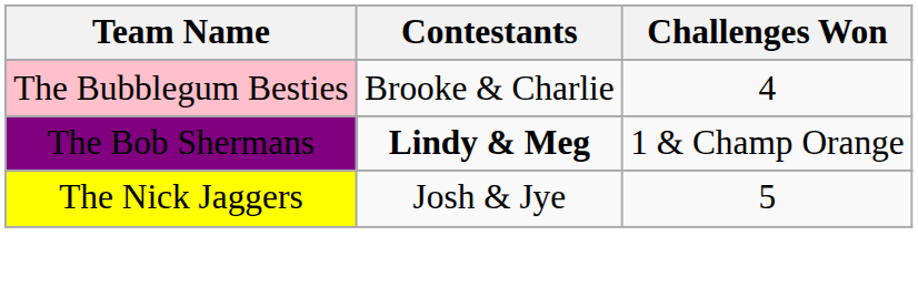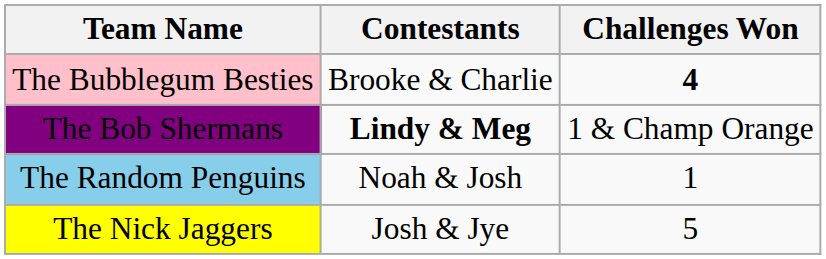The Bubblegum Besties | Challenges Won: normal -> bold
+ row: The Random Penguins | Noah & Josh | 1
